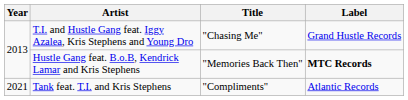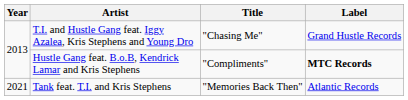Hustle Gang feat. B.o.B, Kendrick Lamar and Kris Stephens | Title: "Memories Back Then" -> "Compliments"
Tank feat. T.I. and Kris Stephens | Title: "Compliments" -> "Memories Back Then"
